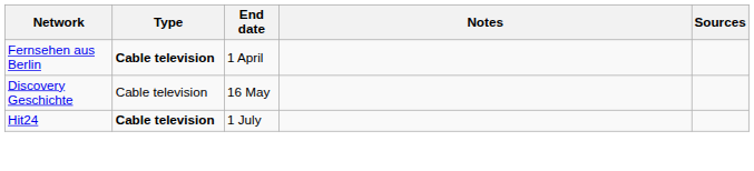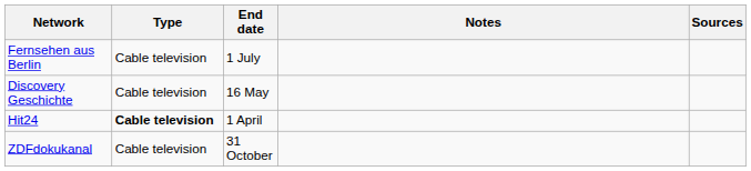Fernsehen aus Berlin | Type: bold -> normal
Fernsehen aus Berlin | End date: 1 April -> 1 July
Hit24 | End date: 1 July -> 1 April
+ row: ZDFdokukanal | Cable television | 31 October
